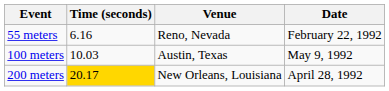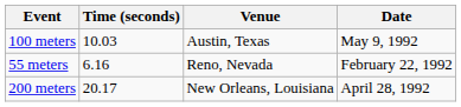rows swapped: 55 meters <-> 100 meters
200 meters | Time (seconds): gold background -> no background
